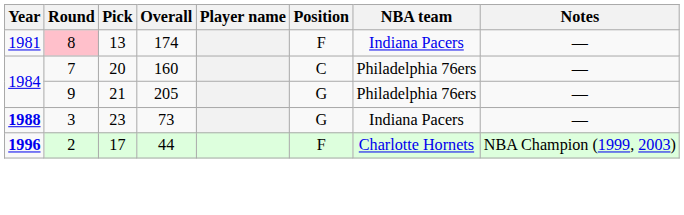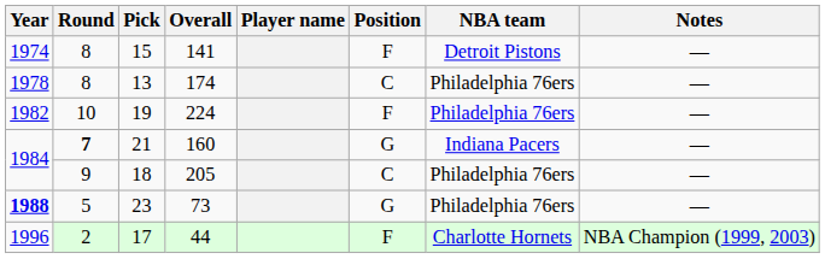+ row: 1974 | 8 | 15 | 141 | F | Detroit Pistons | —
174 | Year: 1981 -> 1978
174 | Round: pink background -> no background
174 | Position: F -> C
174 | NBA team: Indiana Pacers -> Philadelphia 76ers
+ row: 1982 | 10 | 19 | 224 | F | Philadelphia 76ers | —
160 | Round: normal -> bold
160 | Pick: 20 -> 21
160 | Position: C -> G
160 | NBA team: Philadelphia 76ers -> Indiana Pacers
205 | Pick: 21 -> 18
205 | Position: G -> C
73 | Round: 3 -> 5
73 | NBA team: Indiana Pacers -> Philadelphia 76ers
44 | Year: bold -> normal
